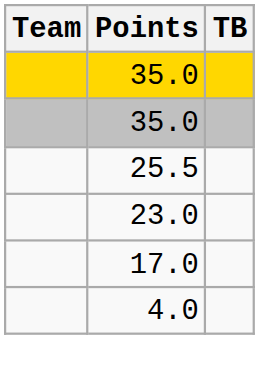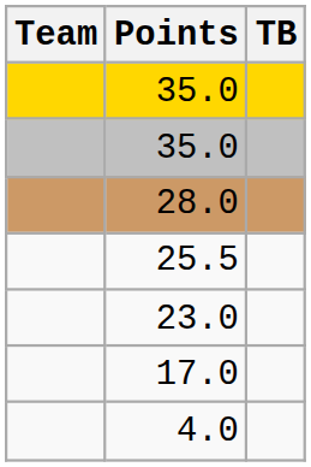+ row: 28.0
